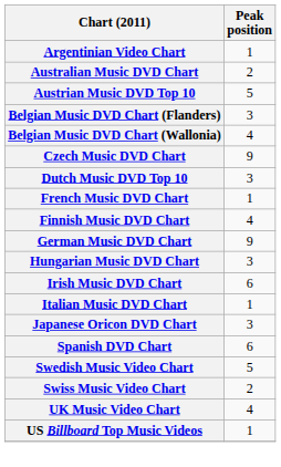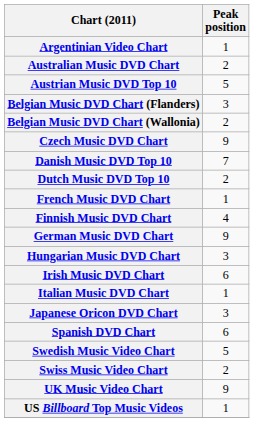Belgian Music DVD Chart (Wallonia) | Peak position: 4 -> 2
+ row: Danish Music DVD Top 10 | 7
Dutch Music DVD Top 10 | Peak position: 3 -> 2
UK Music Video Chart | Peak position: 4 -> 9
